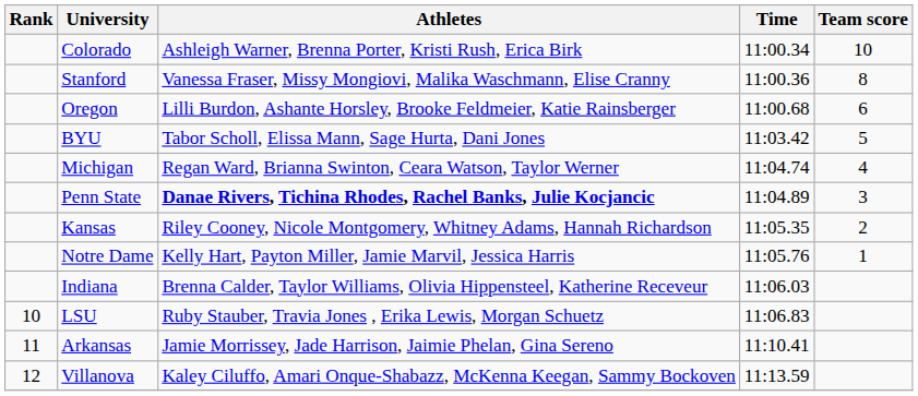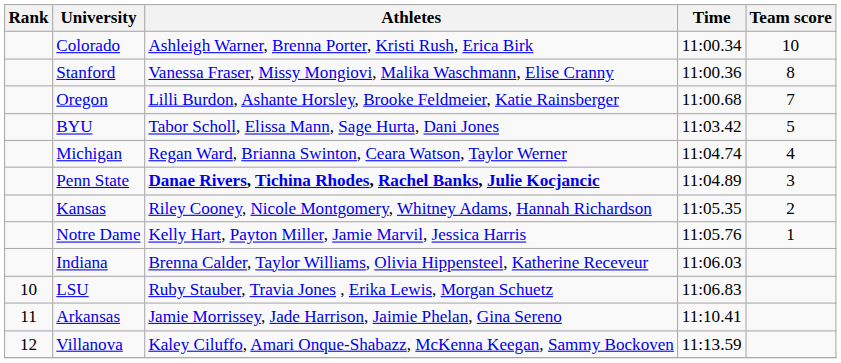Oregon | Team score: 6 -> 7
